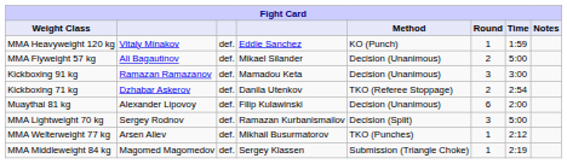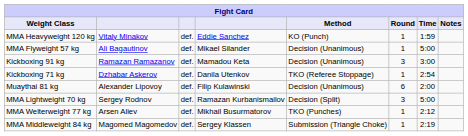MMA Flyweight 57 kg | Round: 2 -> 1
Kickboxing 71 kg | Round: 2 -> 1
